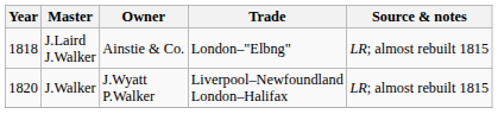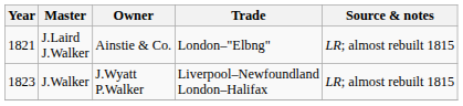J.Laird J.Walker | Year: 1818 -> 1821
J.Walker | Year: 1820 -> 1823
